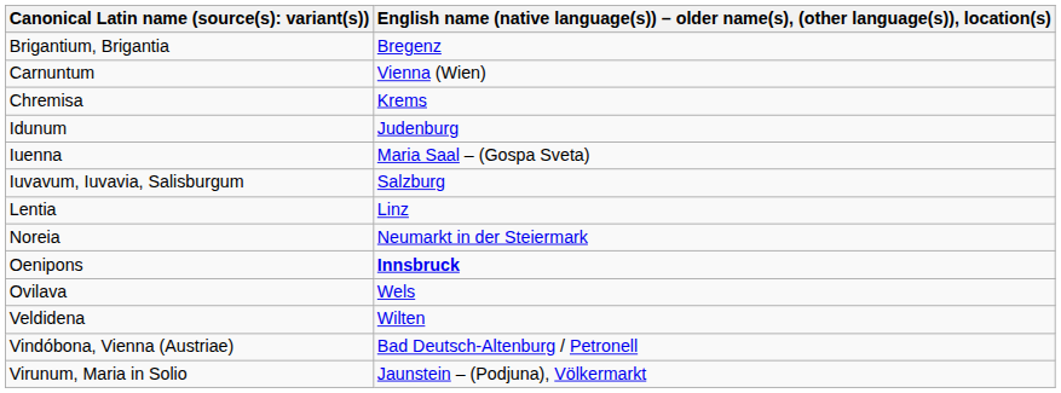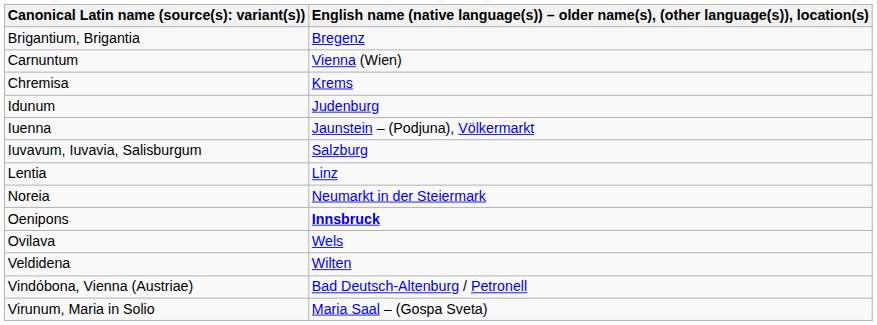Iuenna | column 2: Maria Saal – (Gospa Sveta) -> Jaunstein – (Podjuna), Völkermarkt
Virunum, Maria in Solio | column 2: Jaunstein – (Podjuna), Völkermarkt -> Maria Saal – (Gospa Sveta)
